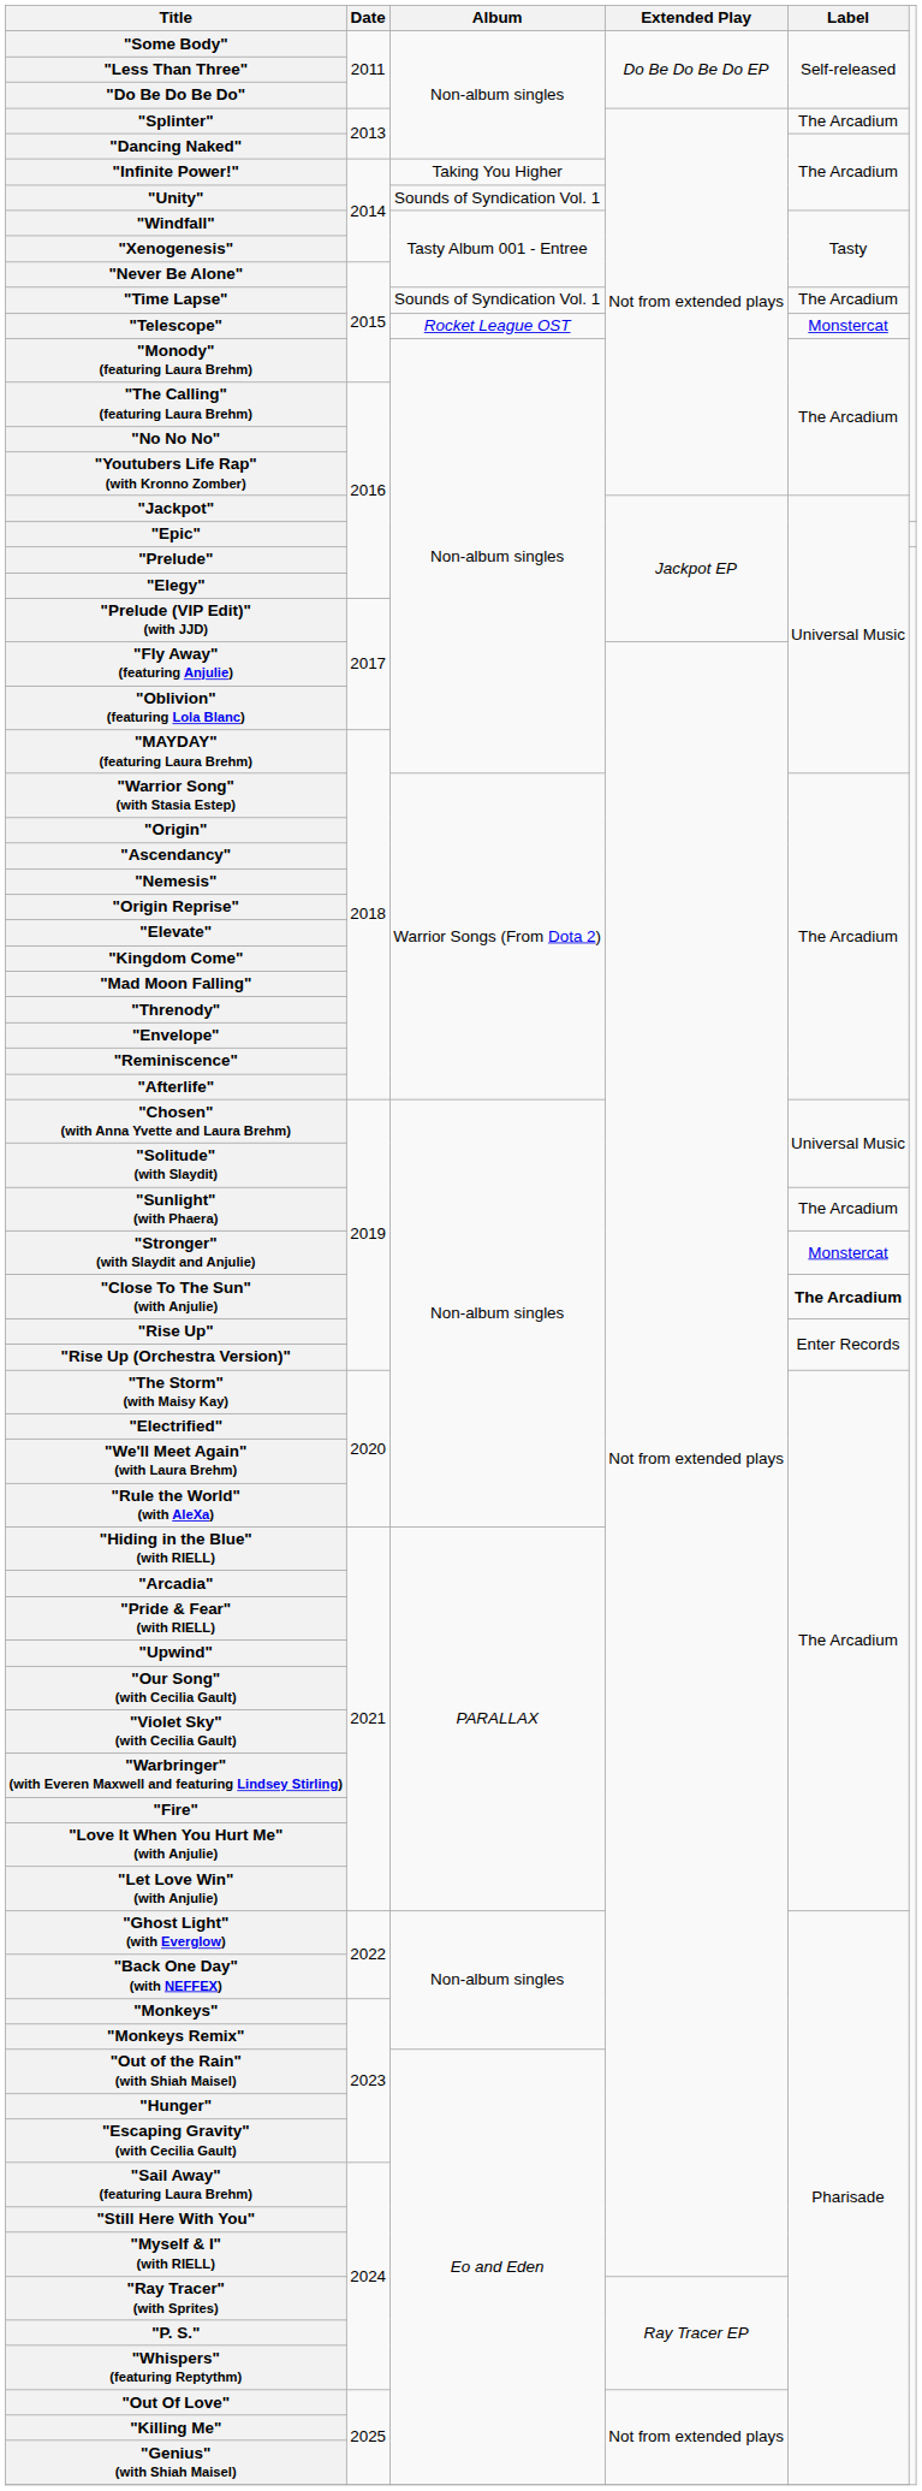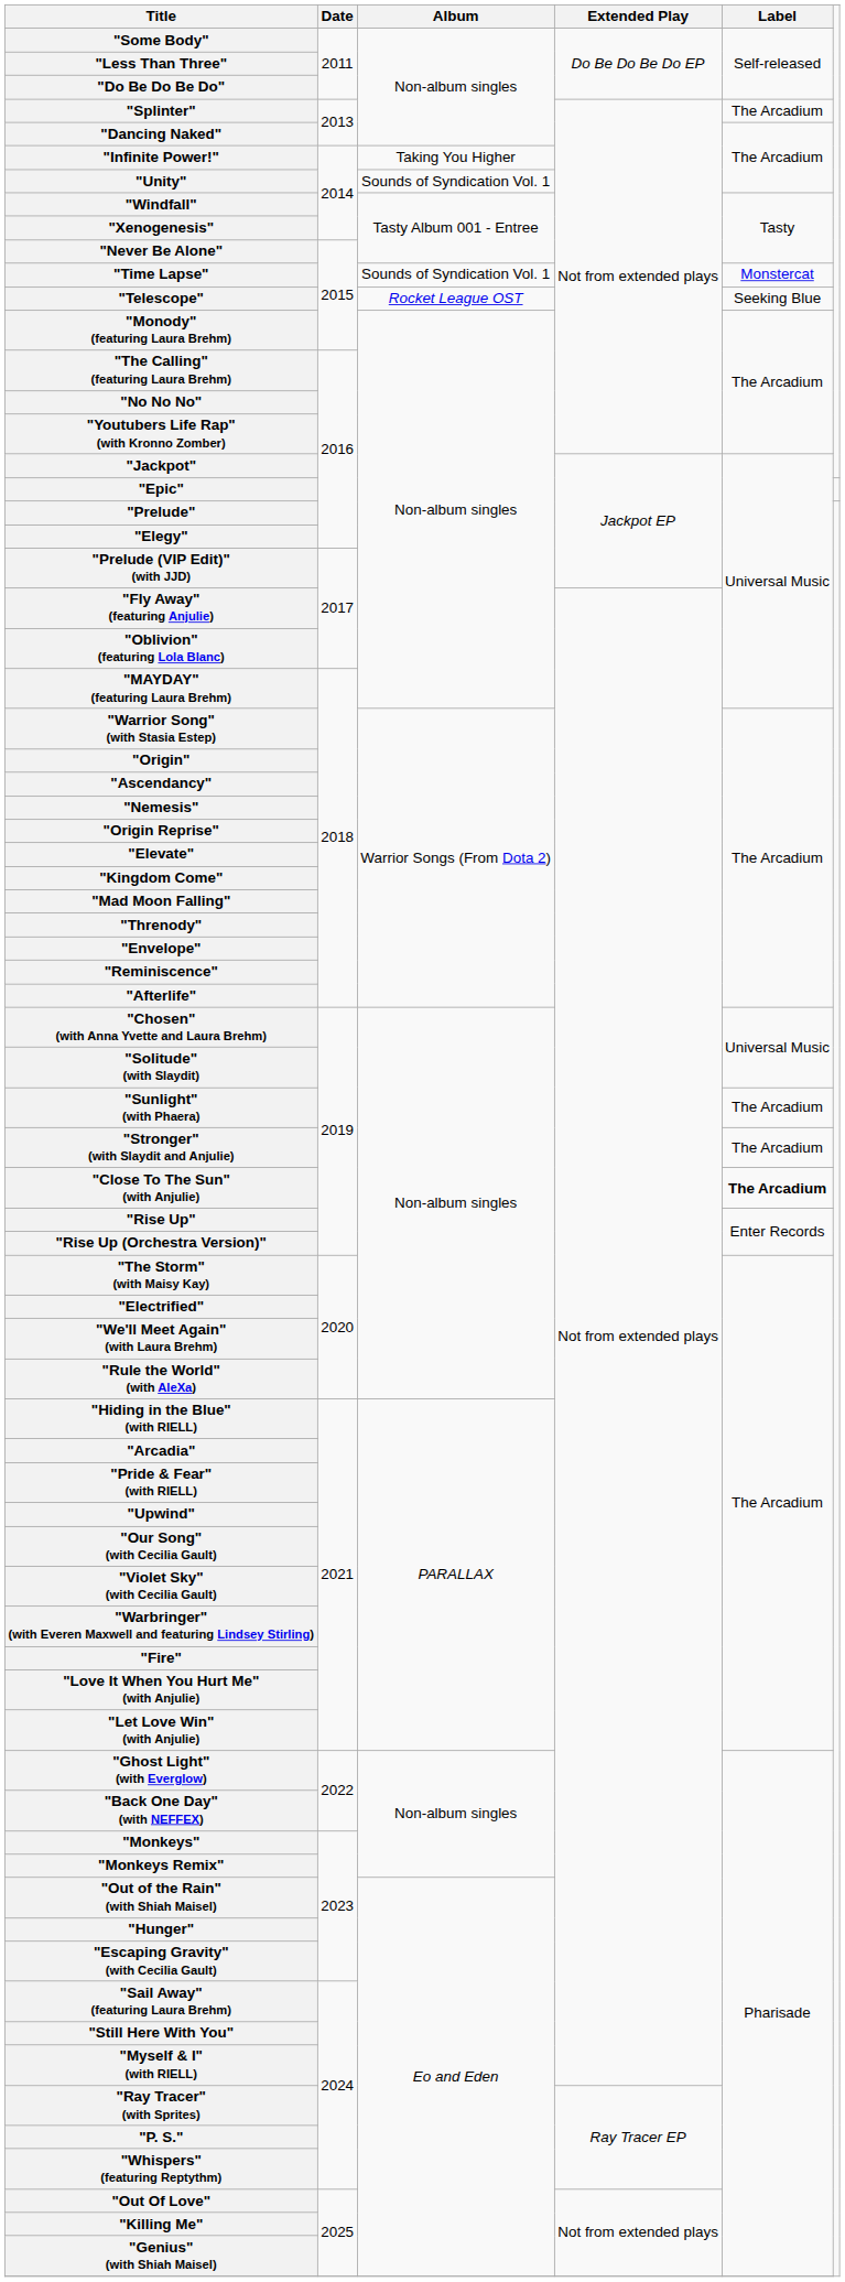"Time Lapse" | Label: The Arcadium -> Monstercat
"Telescope" | Label: Monstercat -> Seeking Blue
"Stronger" (with Slaydit and Anjulie) | Label: Monstercat -> The Arcadium
